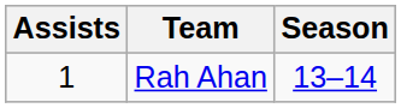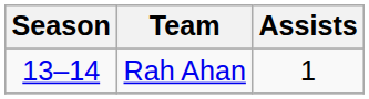columns swapped: Season <-> Assists
